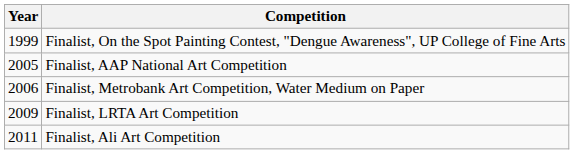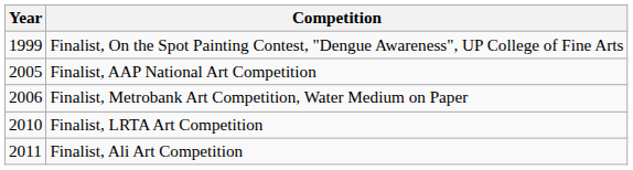Finalist, LRTA Art Competition | Year: 2009 -> 2010
